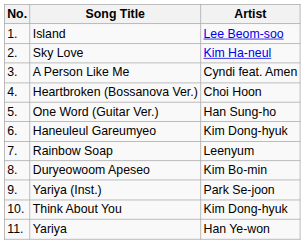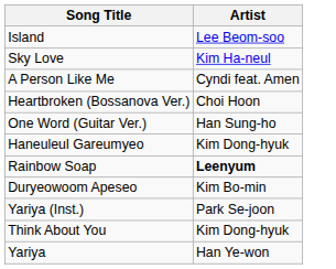- column: No. | 1. | 2. | 3. | 4. | 5. | 6. | 7. | 8. | 9. | 10. | 11.
Rainbow Soap | Artist: normal -> bold
